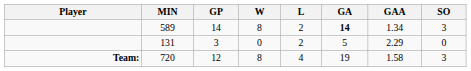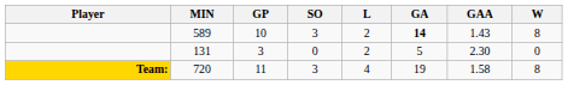columns swapped: W <-> SO
589 | GP: 14 -> 10
589 | GAA: 1.34 -> 1.43
131 | GAA: 2.29 -> 2.30
720 | Player: no background -> gold background
720 | GP: 12 -> 11
